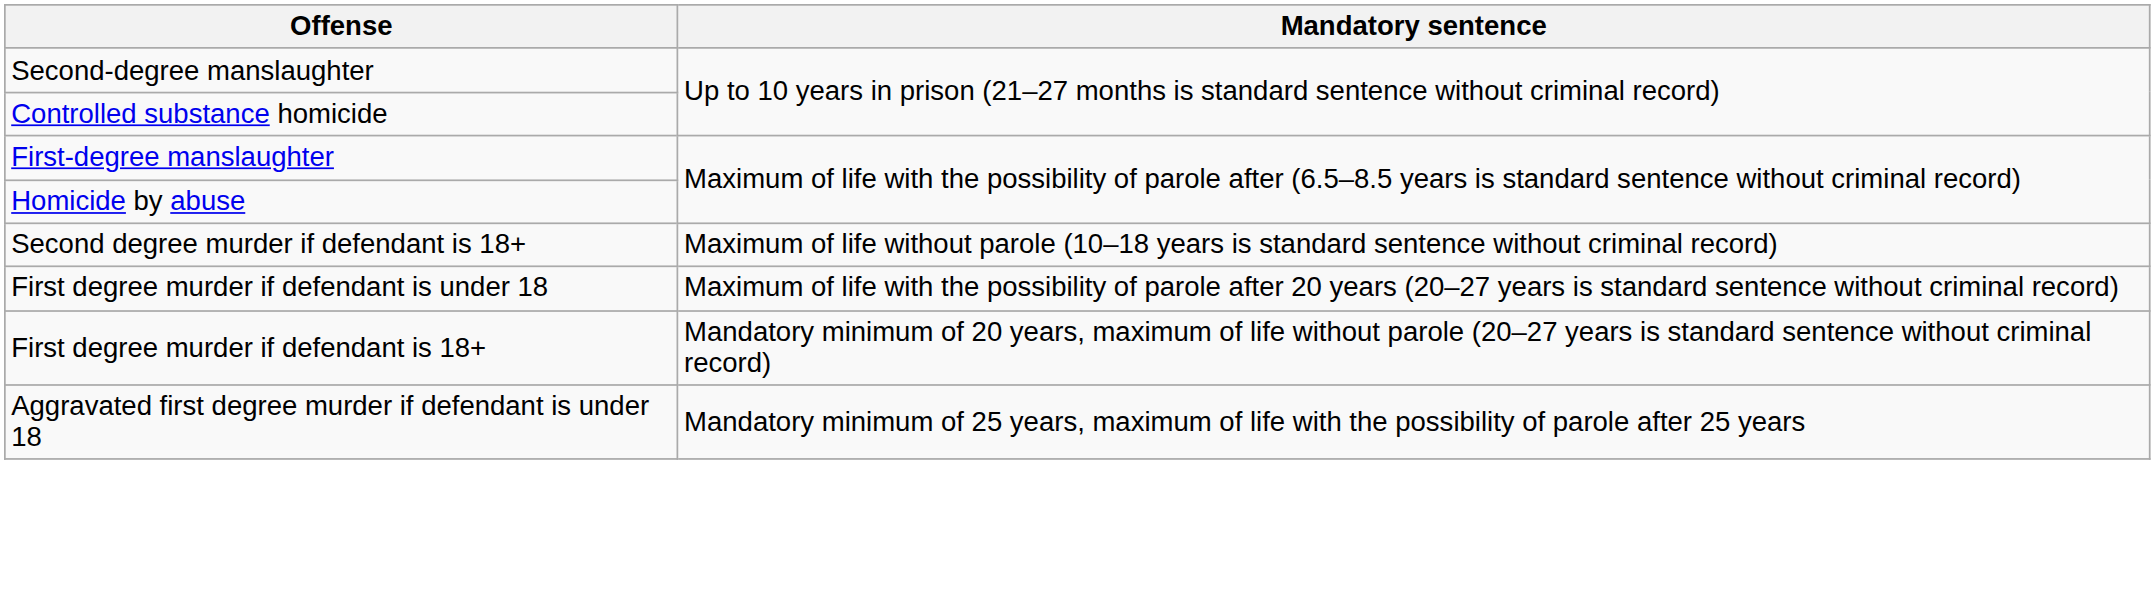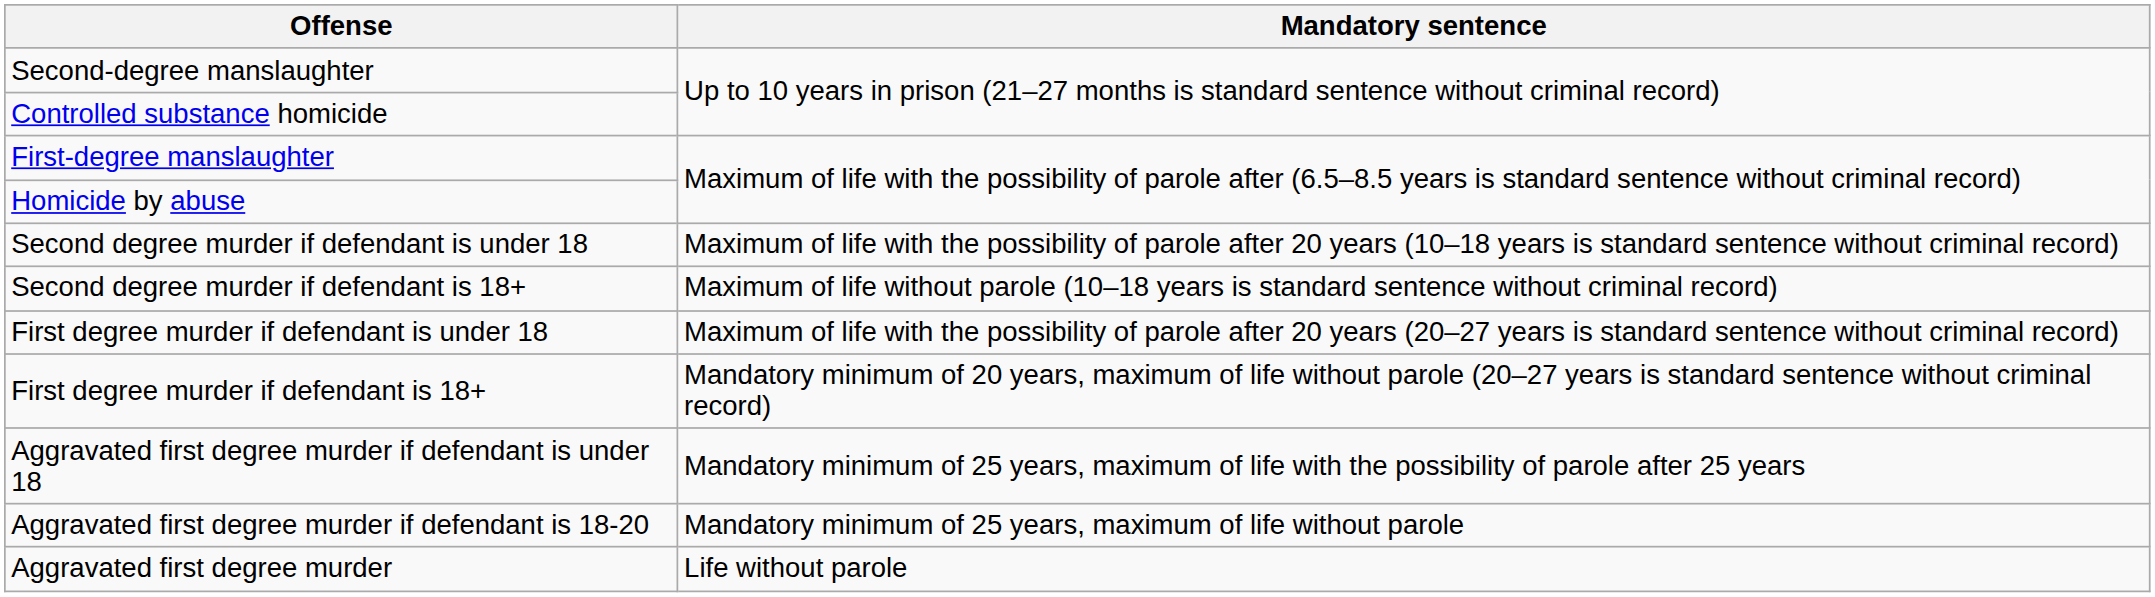+ row: Second degree murder if defendant is under 18 | Maximum of life with the possibility of parole after 20 years (10–18 years is standard sentence without criminal record)
+ row: Aggravated first degree murder if defendant is 18-20 | Mandatory minimum of 25 years, maximum of life without parole
+ row: Aggravated first degree murder | Life without parole
